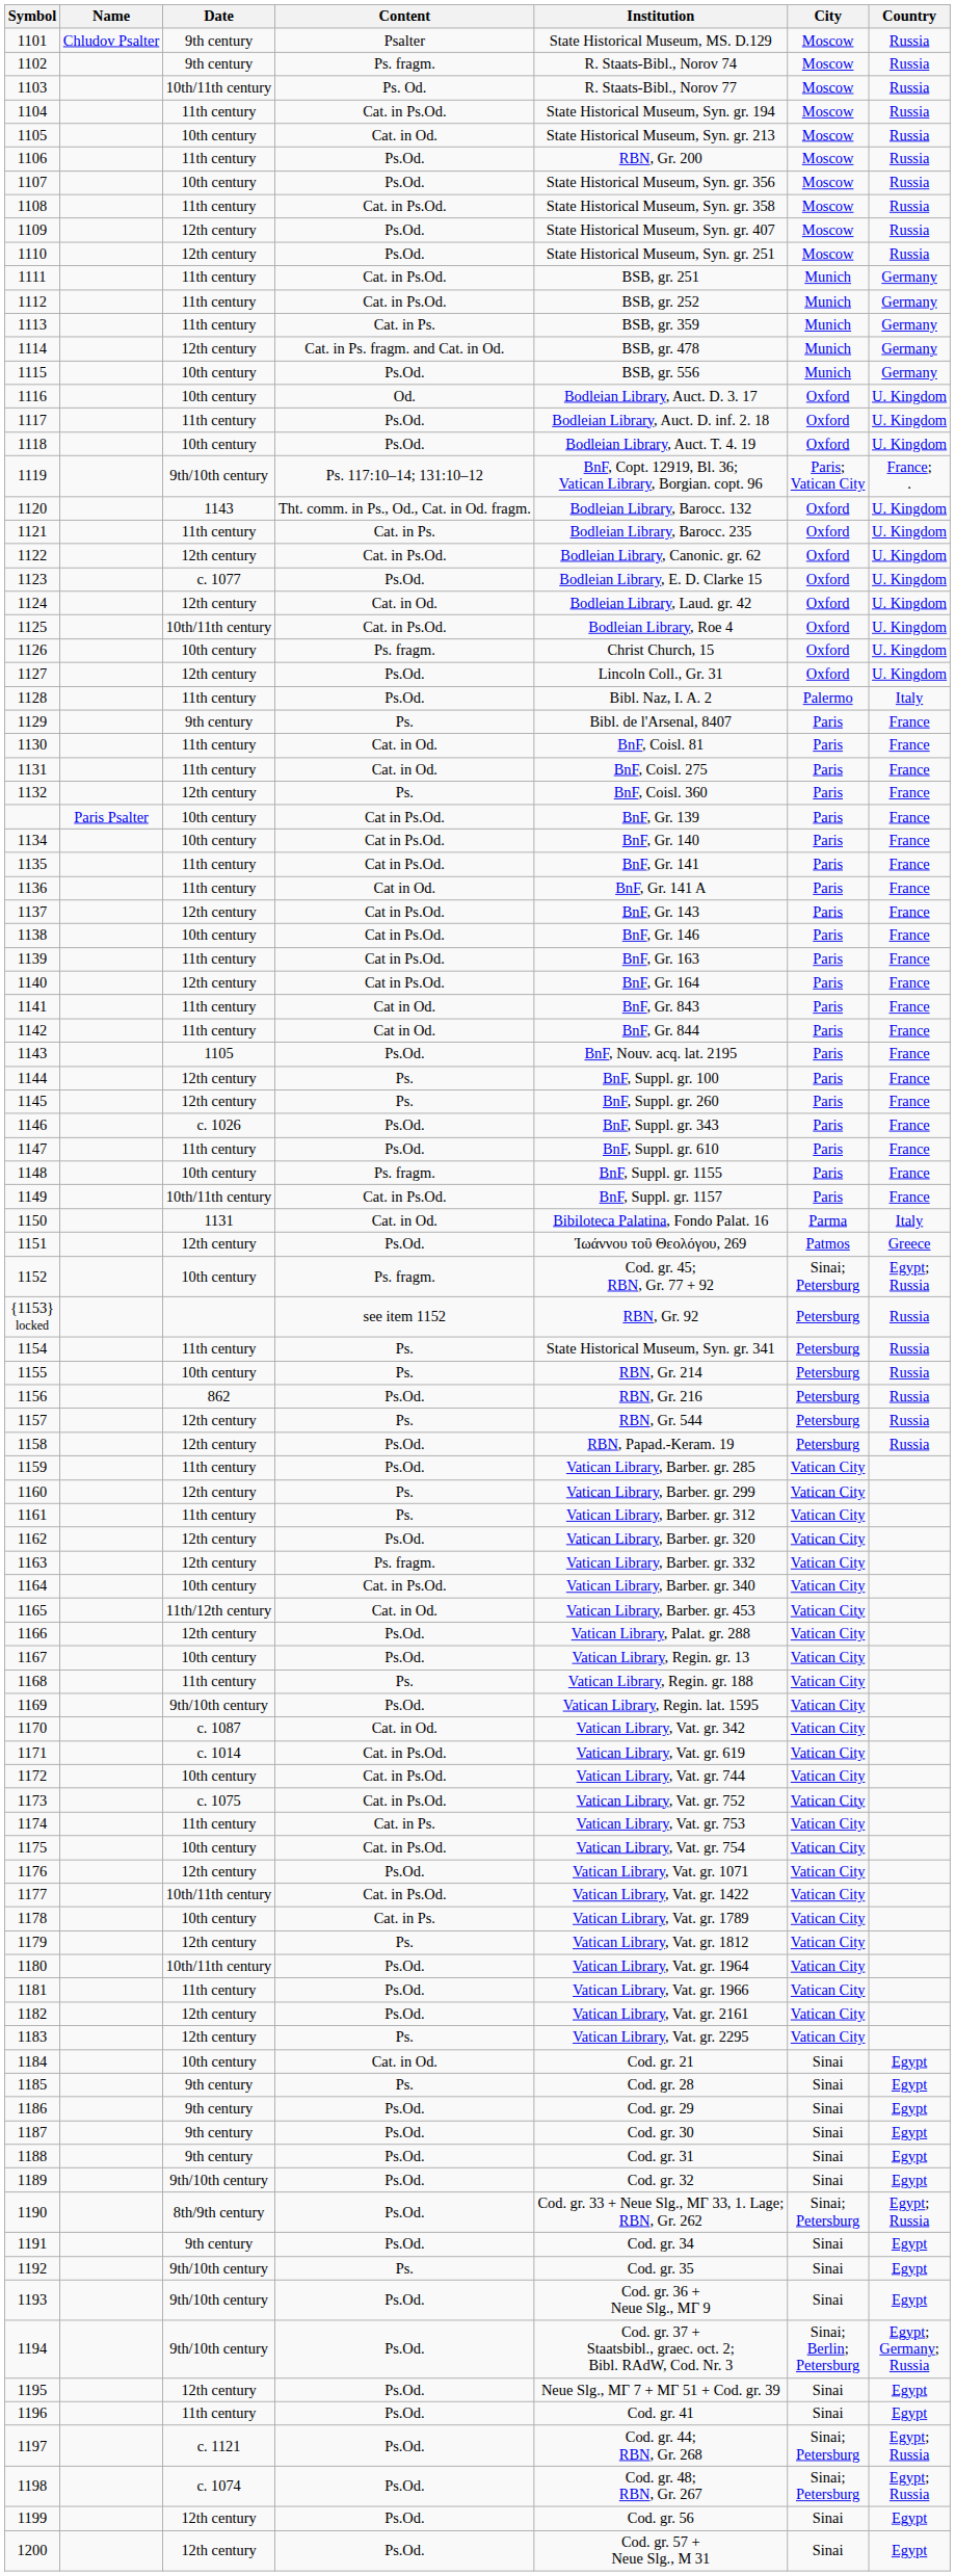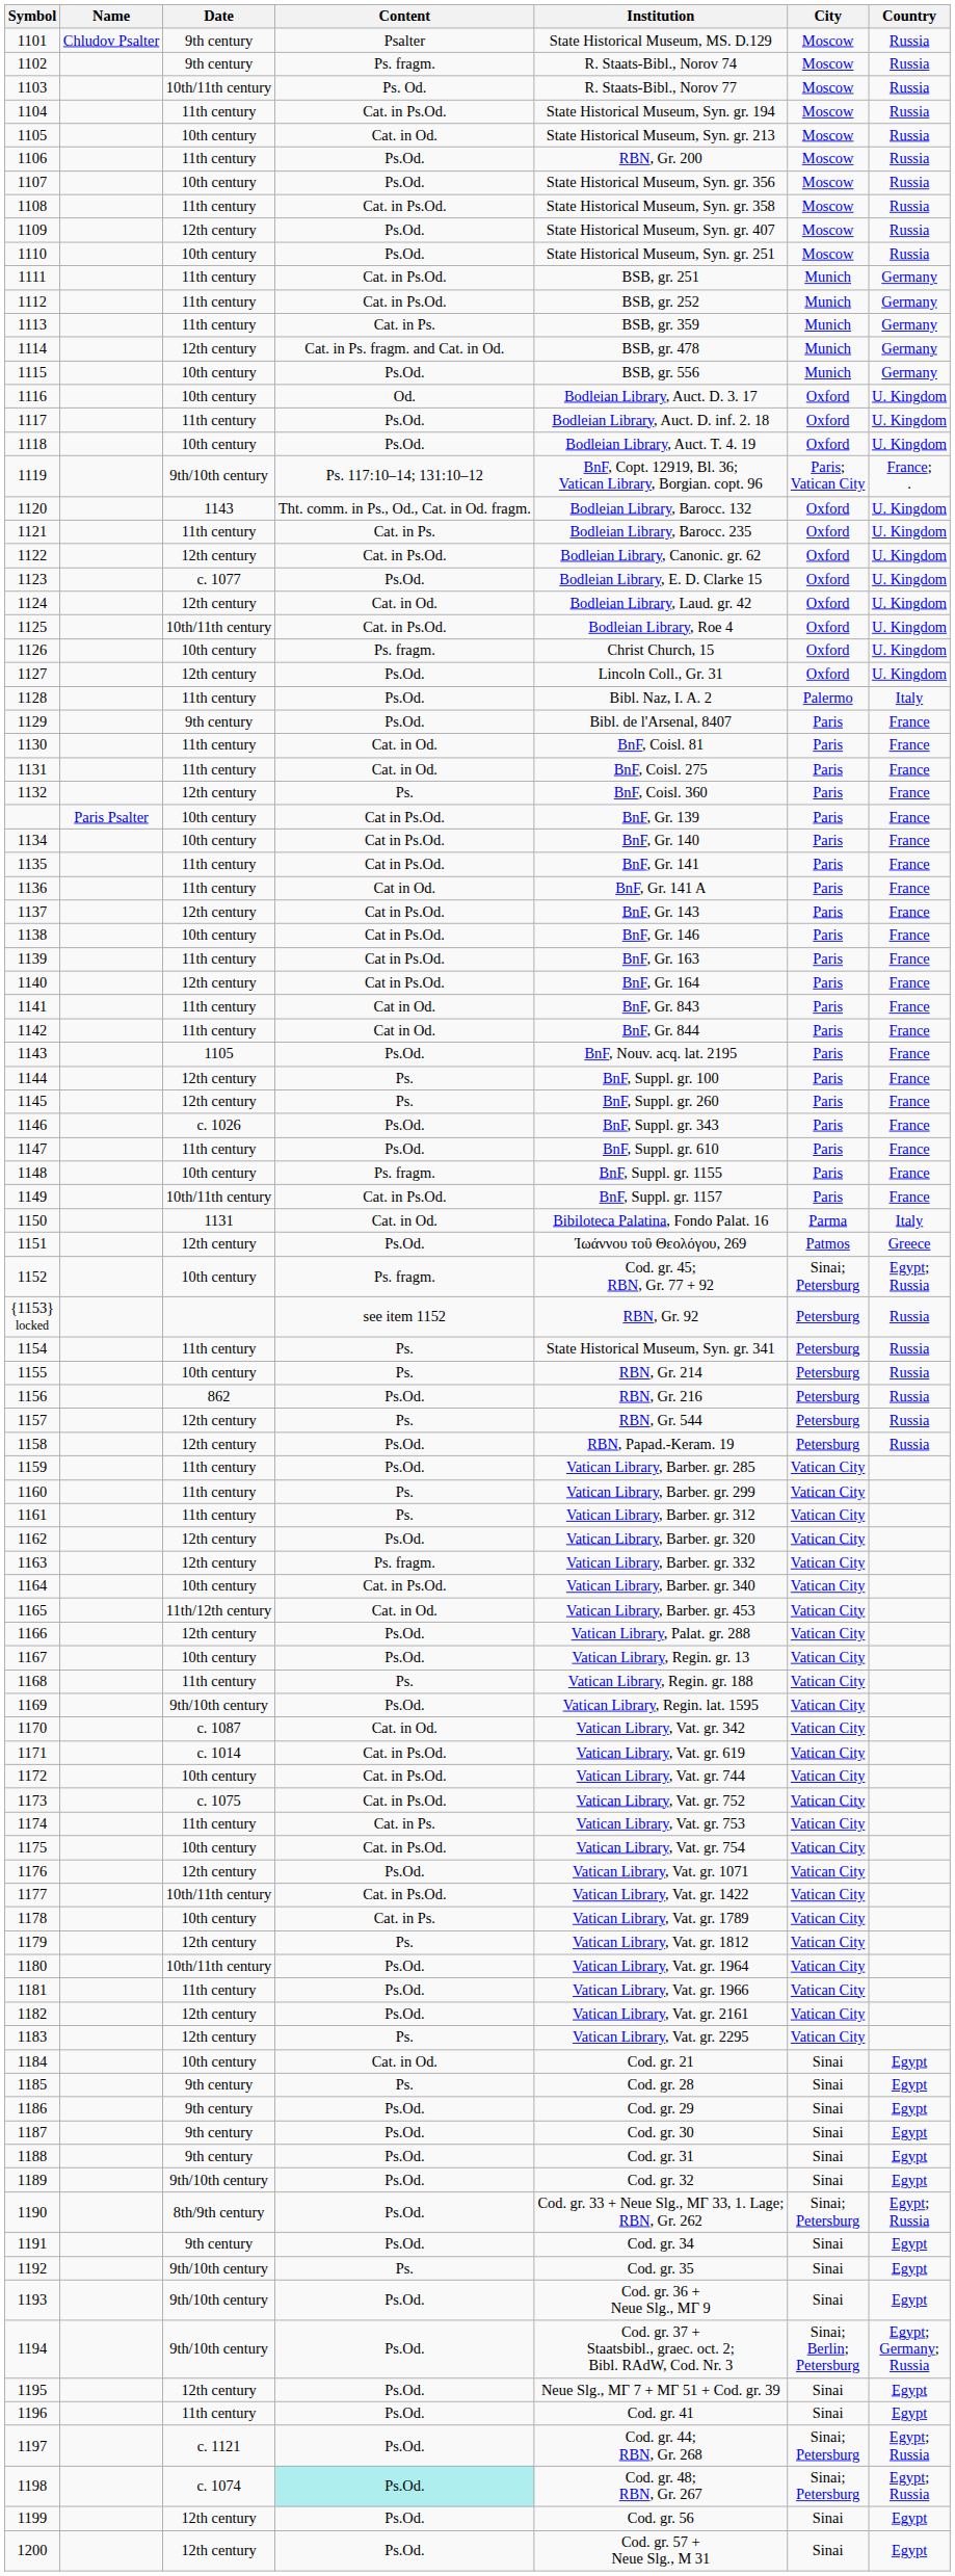1110 | Date: 12th century -> 10th century
1129 | Content: Ps. -> Ps.Od.
1160 | Date: 12th century -> 11th century
1198 | Content: no background -> paleturquoise background
